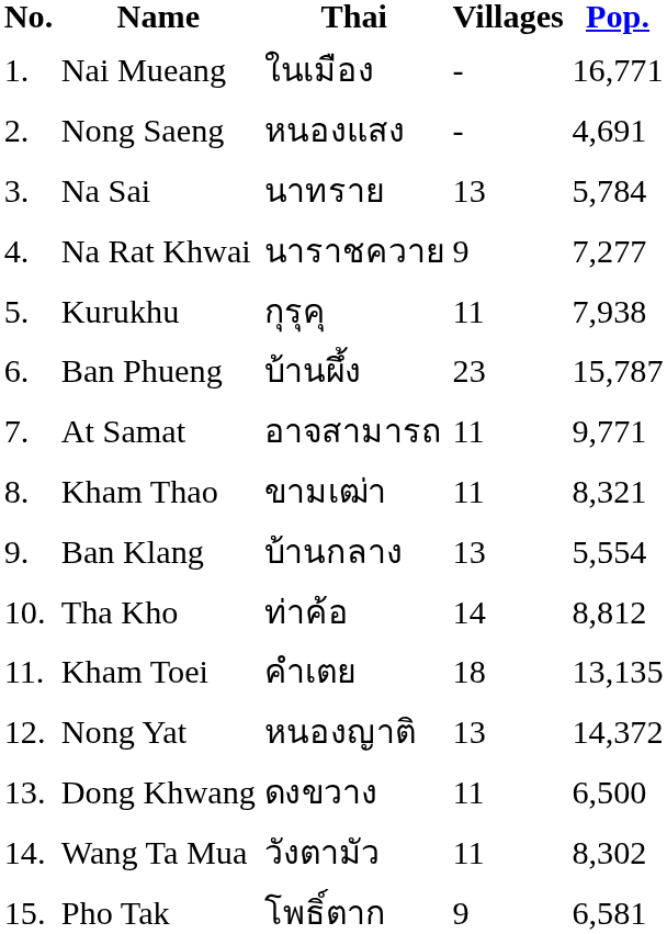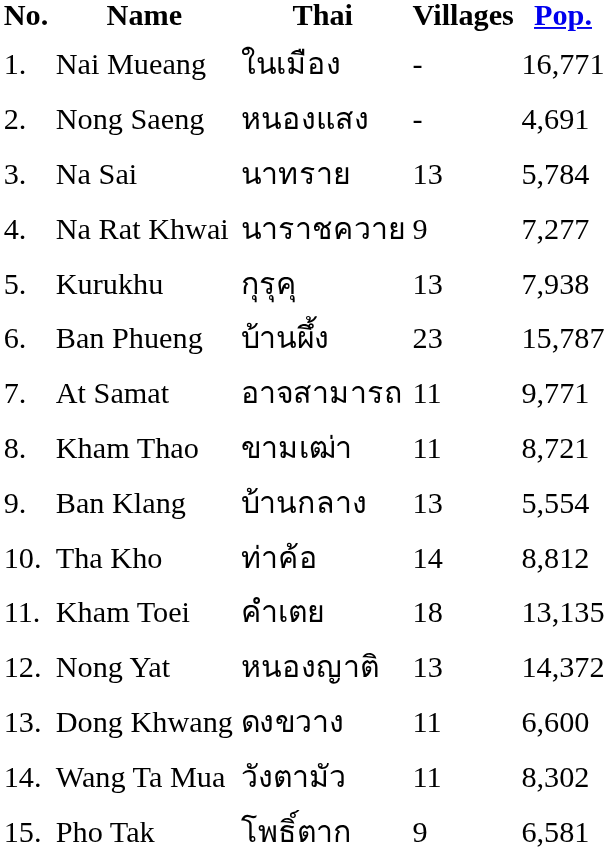Kurukhu | Villages: 11 -> 13
Kham Thao | Pop.: 8,321 -> 8,721
Dong Khwang | Pop.: 6,500 -> 6,600
